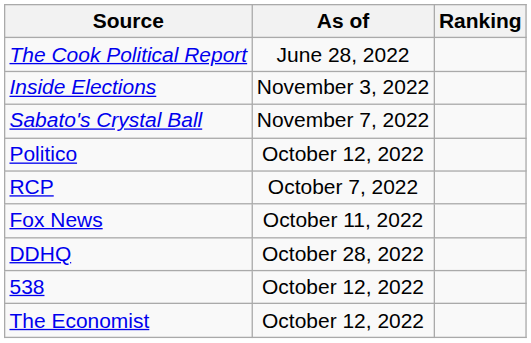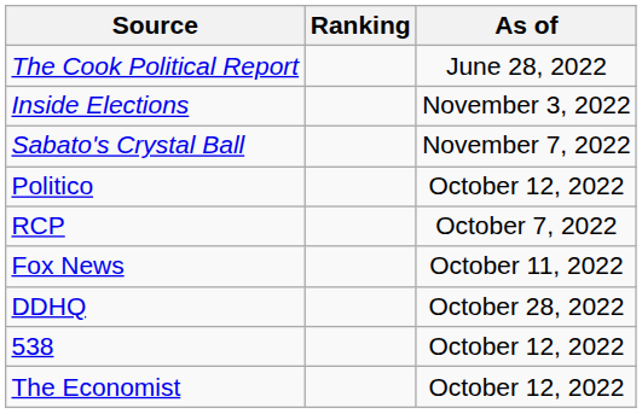columns swapped: Ranking <-> As of
